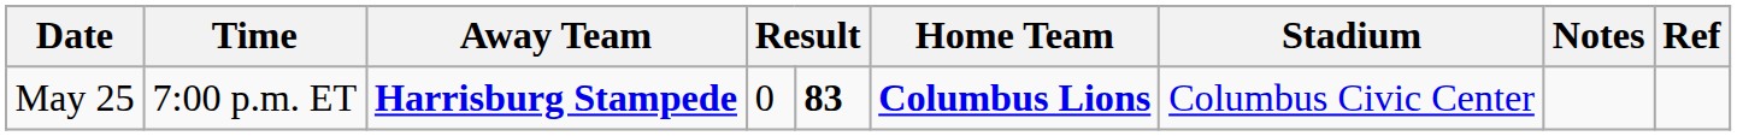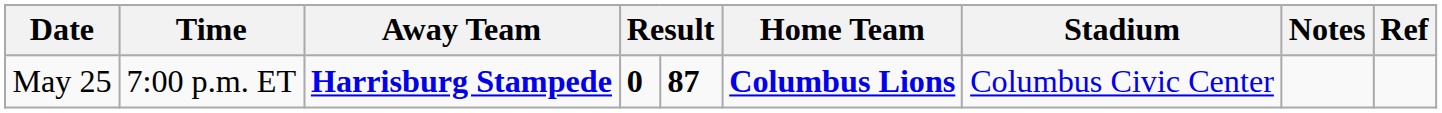May 25 | column 4: normal -> bold
May 25 | column 5: 83 -> 87
